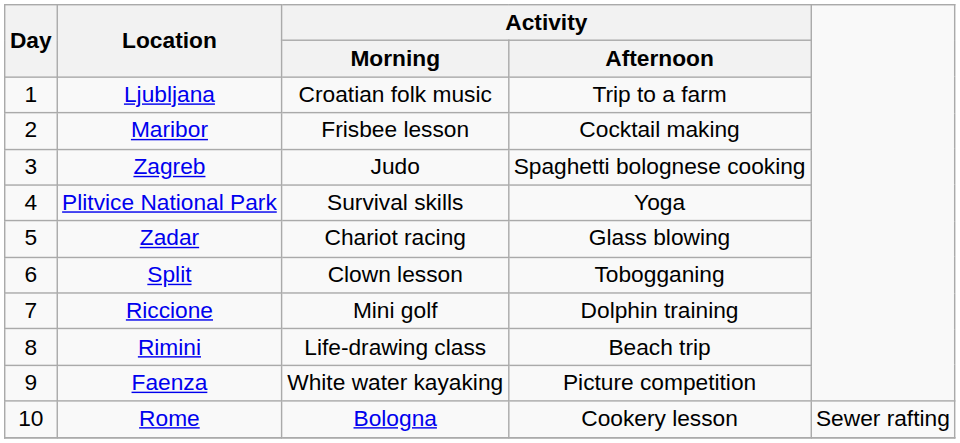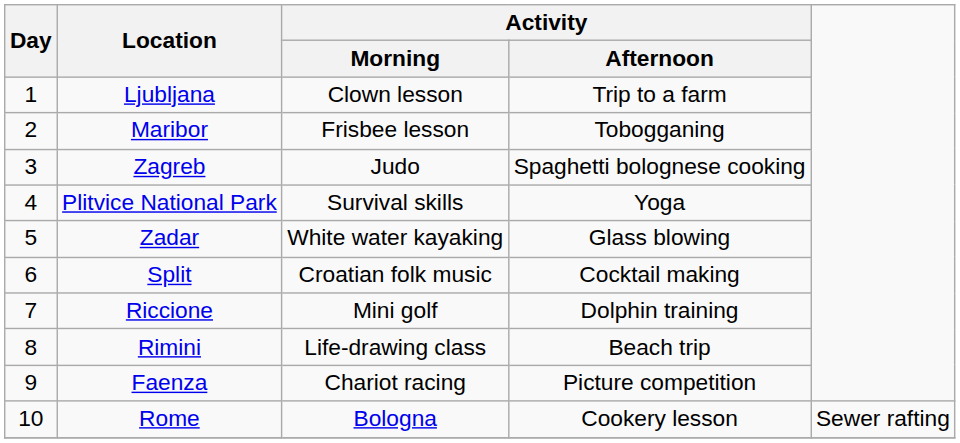Ljubljana | Activity / Morning: Croatian folk music -> Clown lesson
Maribor | Activity / Afternoon: Cocktail making -> Tobogganing
Zadar | Activity / Morning: Chariot racing -> White water kayaking
Split | Activity / Morning: Clown lesson -> Croatian folk music
Split | Activity / Afternoon: Tobogganing -> Cocktail making
Faenza | Activity / Morning: White water kayaking -> Chariot racing
